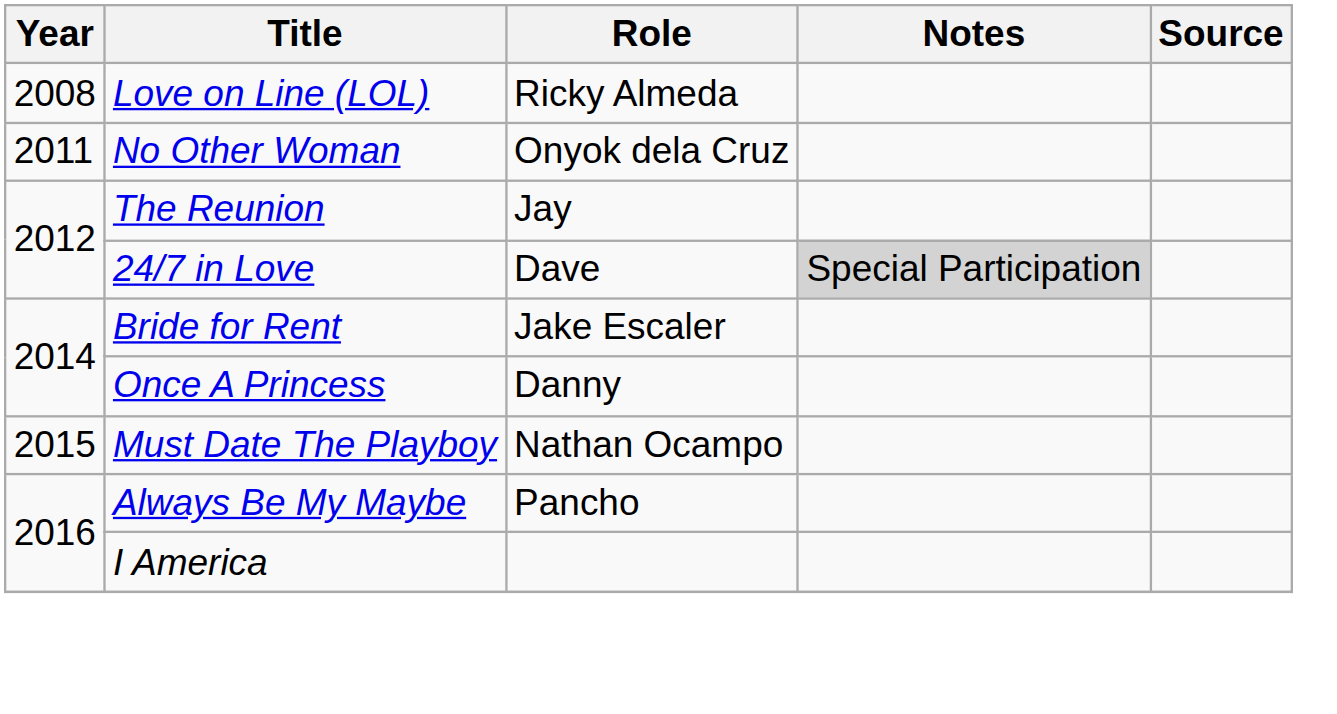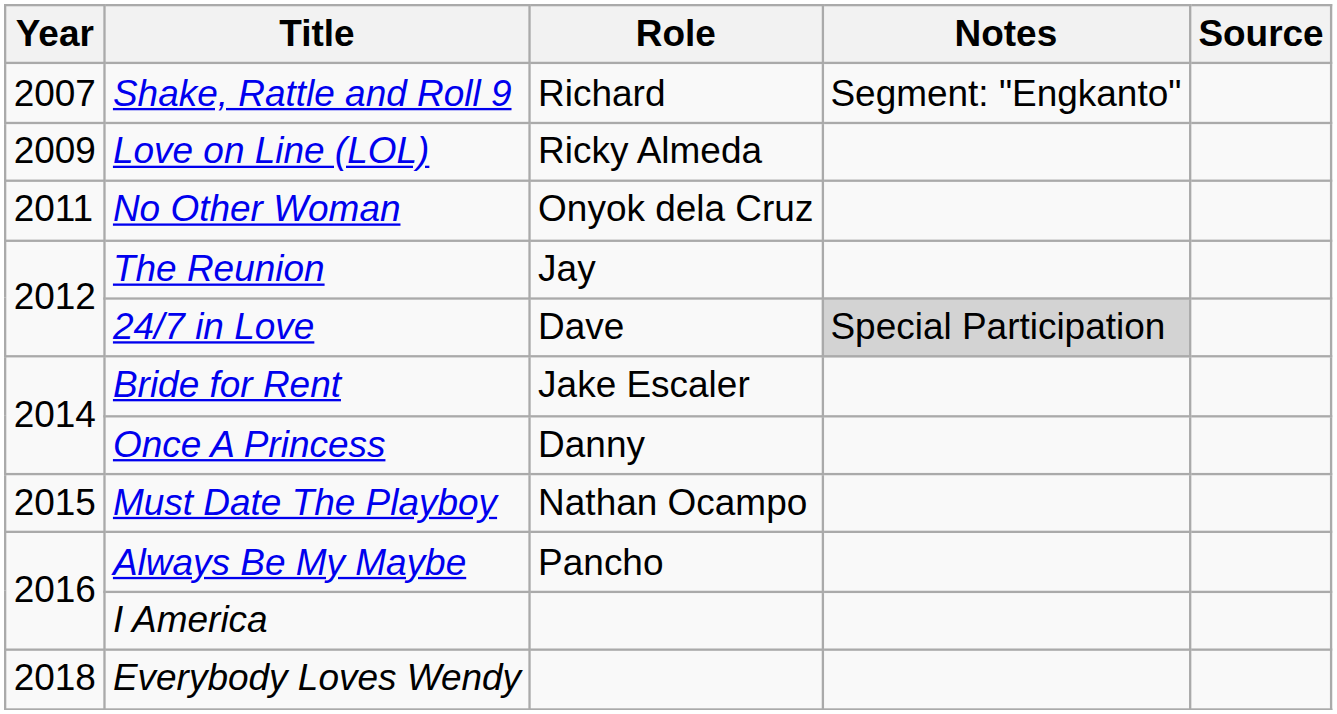+ row: 2007 | Shake, Rattle and Roll 9 | Richard | Segment: "Engkanto"
Love on Line (LOL) | Year: 2008 -> 2009
+ row: 2018 | Everybody Loves Wendy
